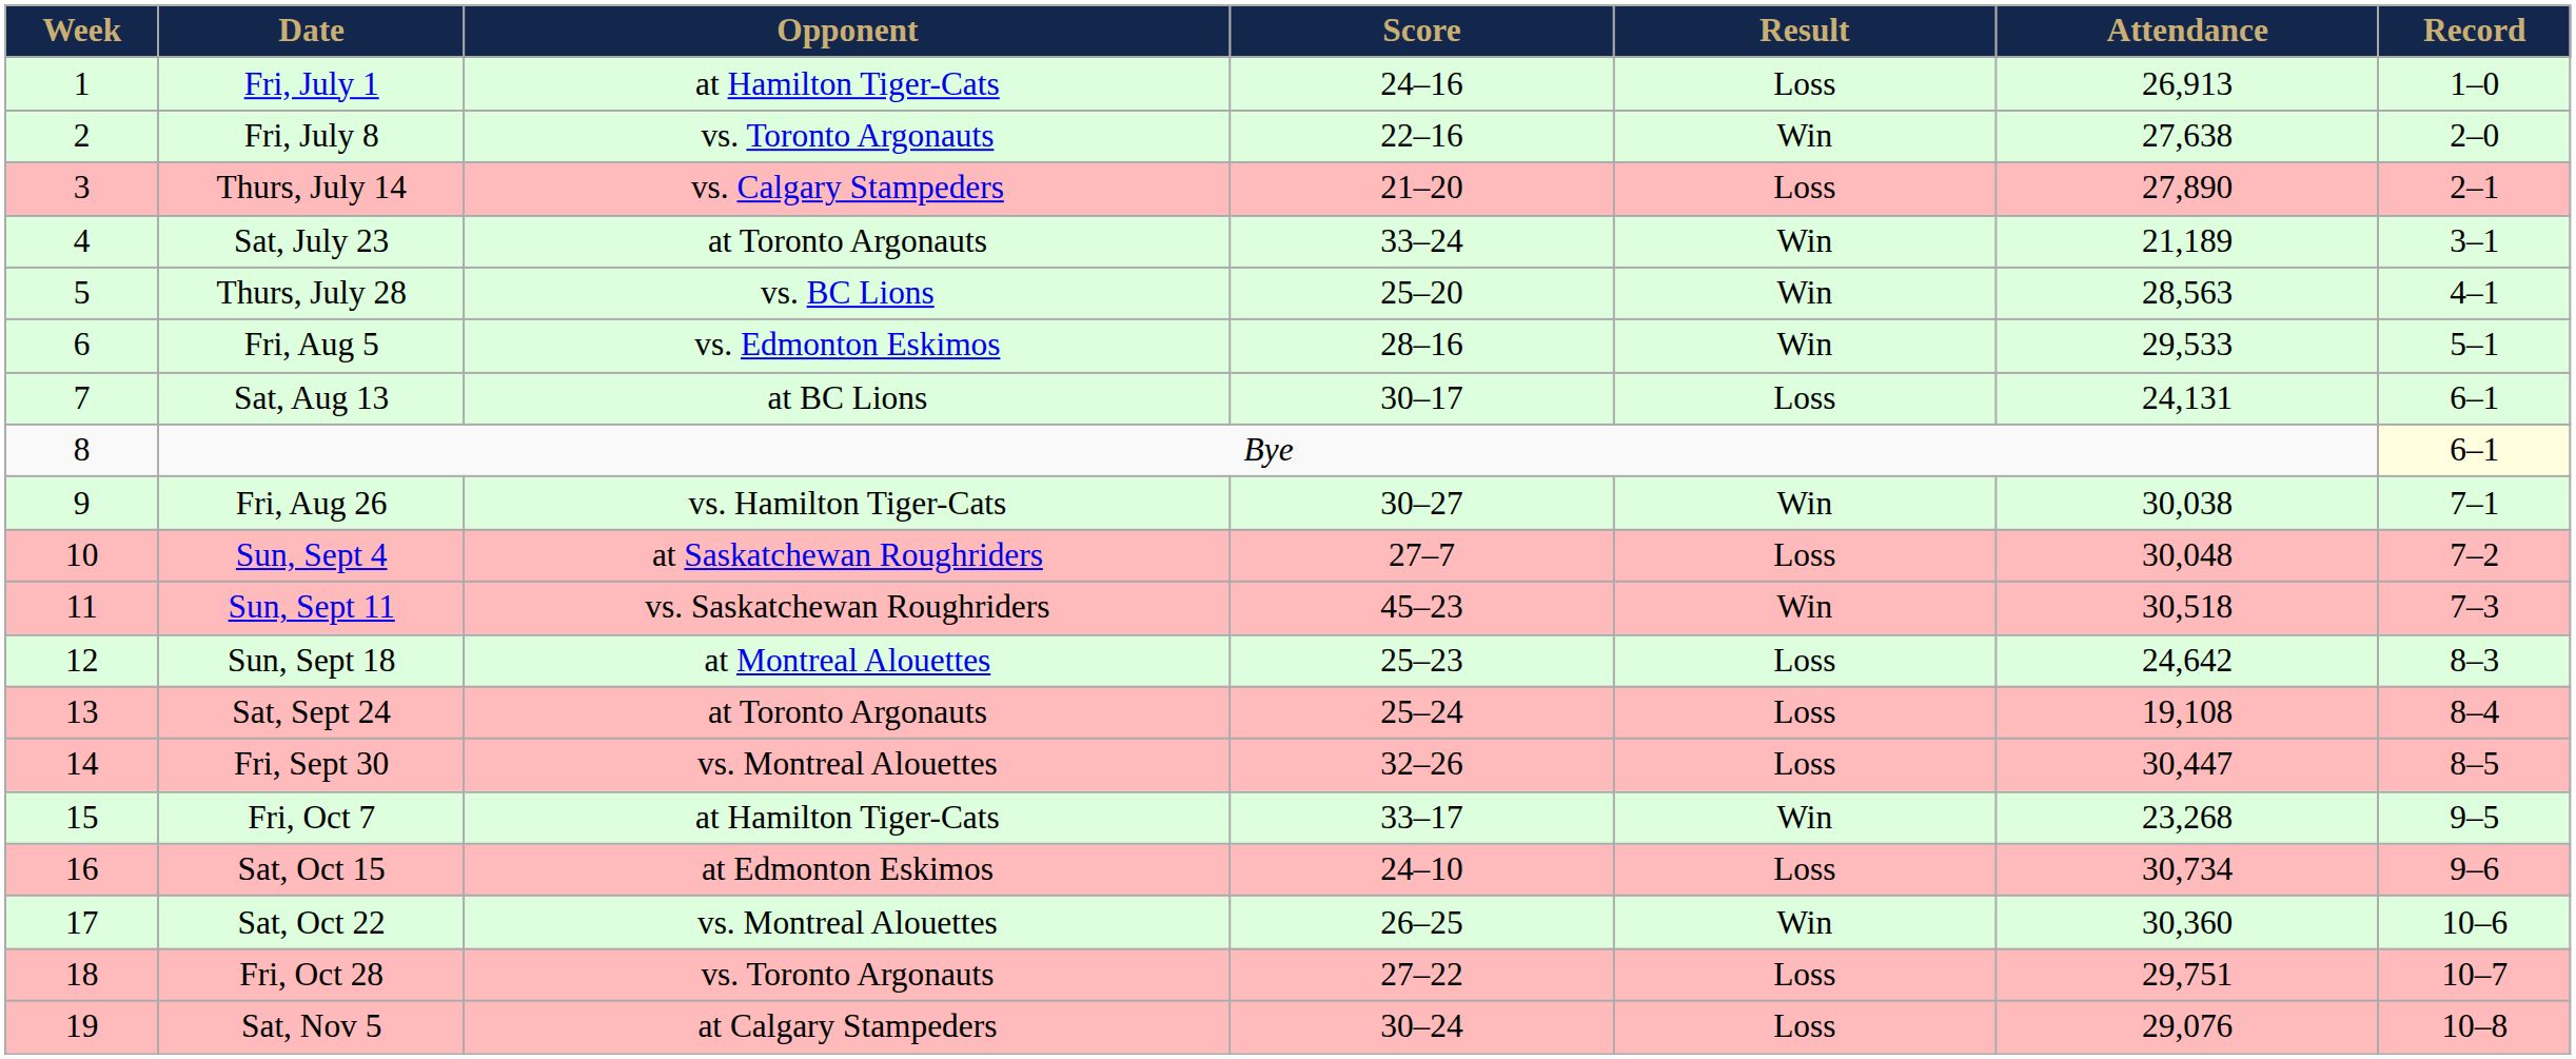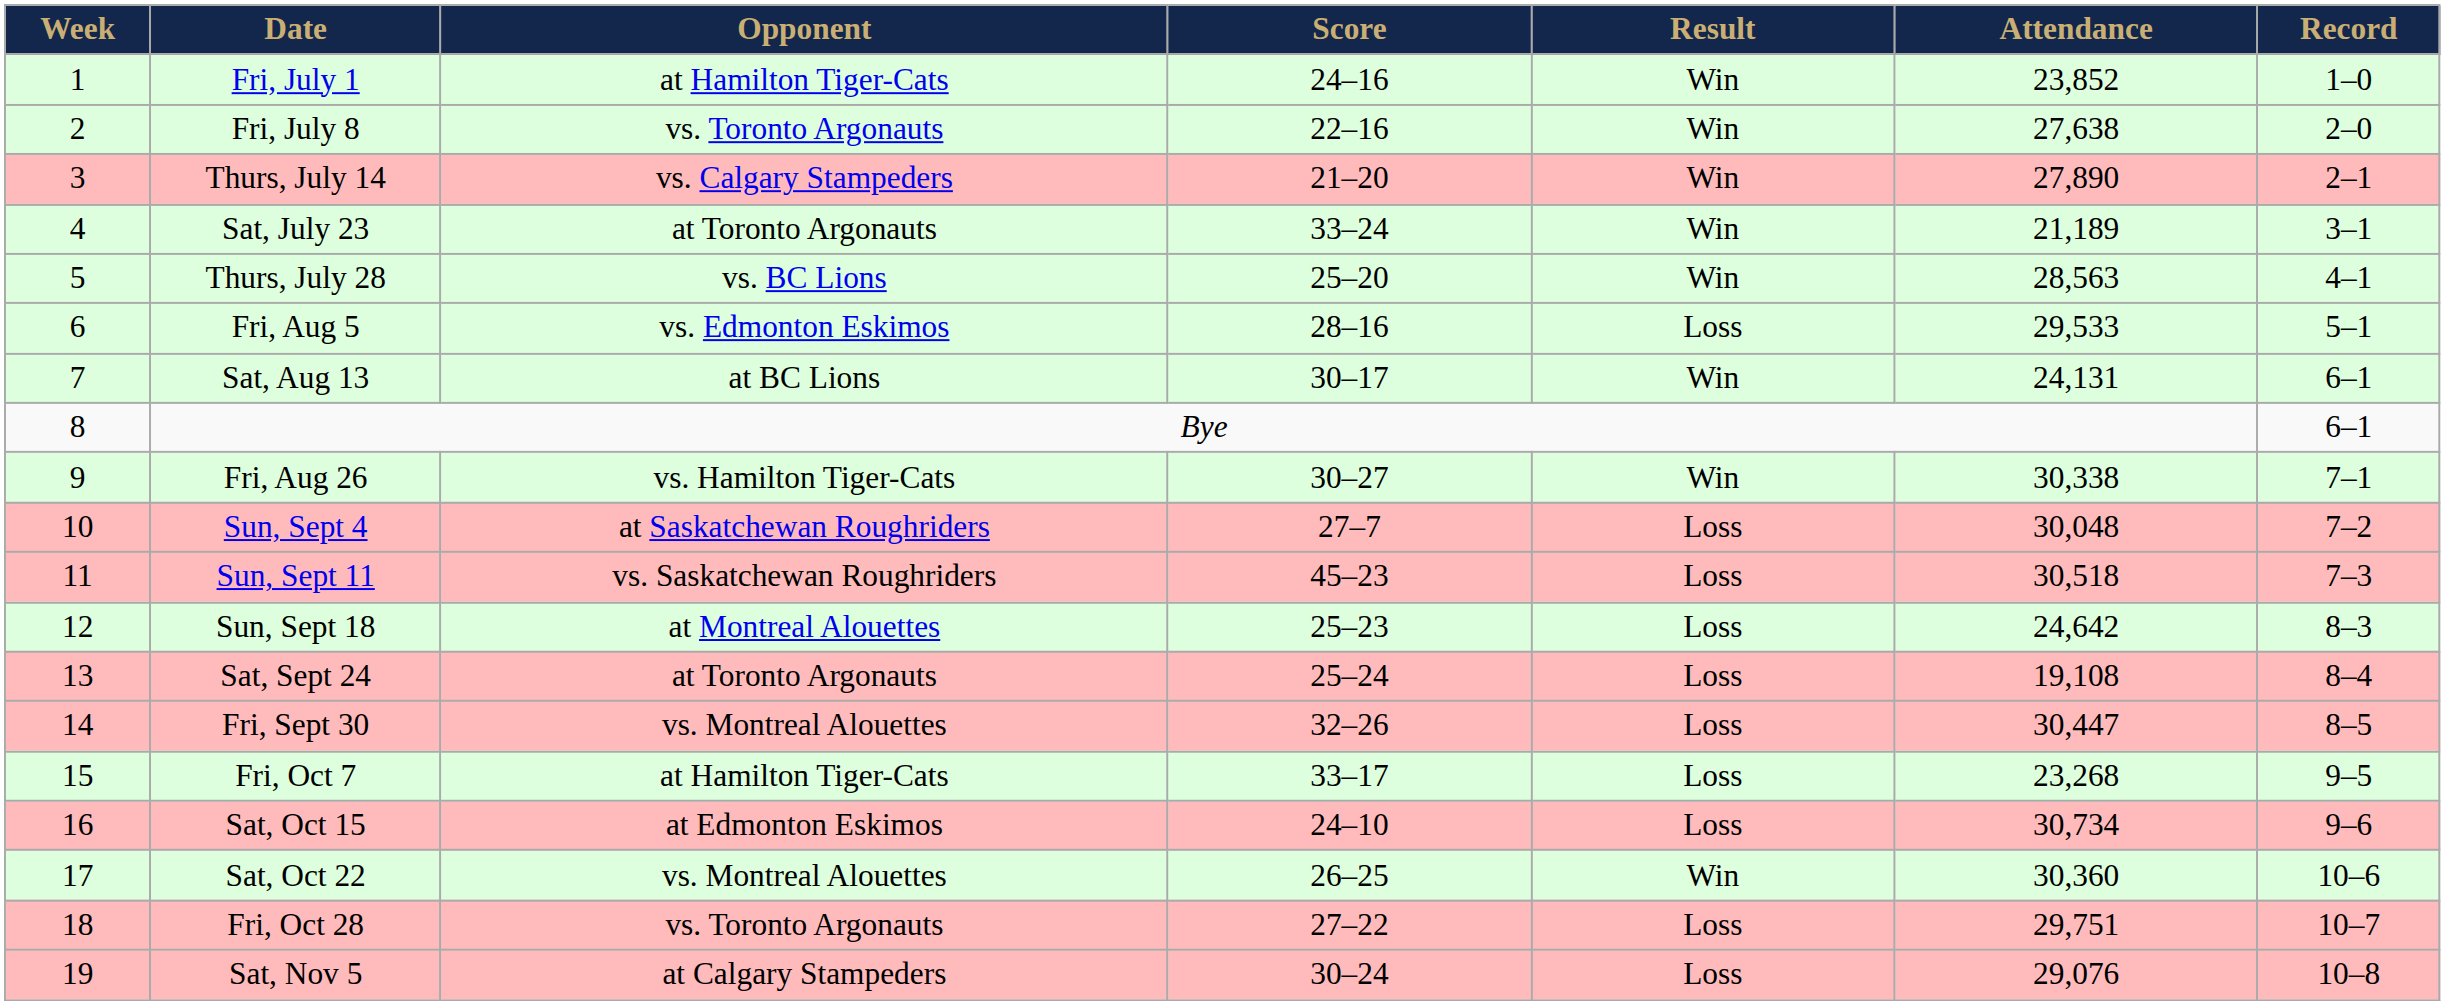Fri, July 1 | Result: Loss -> Win
Fri, July 1 | Attendance: 26,913 -> 23,852
Thurs, July 14 | Result: Loss -> Win
Fri, Aug 5 | Result: Win -> Loss
Sat, Aug 13 | Result: Loss -> Win
Bye | Record: lightyellow background -> no background
Fri, Aug 26 | Attendance: 30,038 -> 30,338
Sun, Sept 11 | Result: Win -> Loss
Fri, Oct 7 | Result: Win -> Loss
